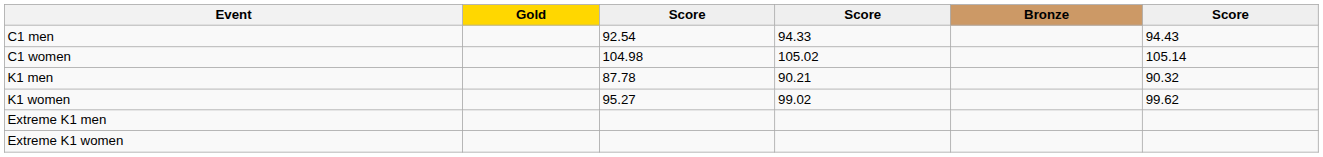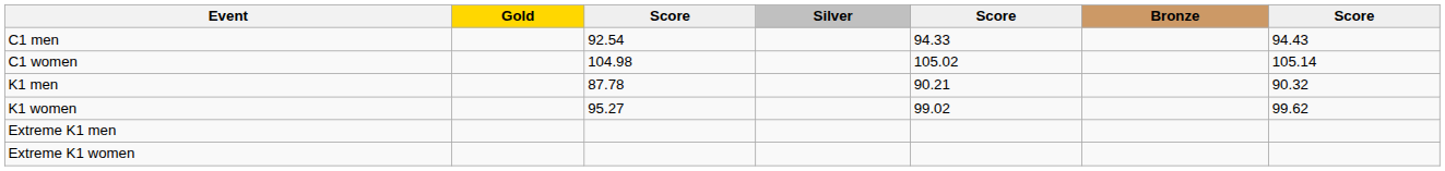+ column: Silver
